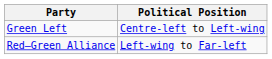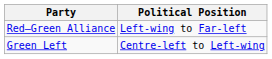rows swapped: Green Left <-> Red–Green Alliance
